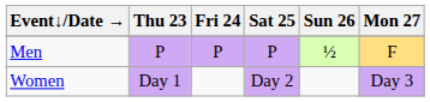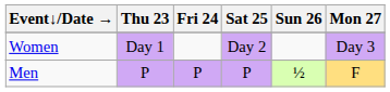rows swapped: Men <-> Women
